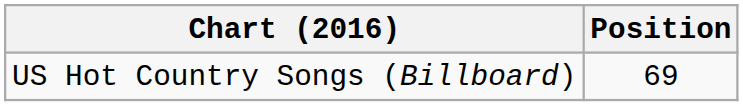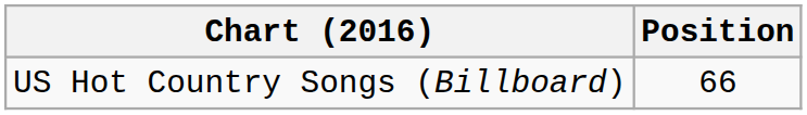US Hot Country Songs (Billboard) | Position: 69 -> 66
